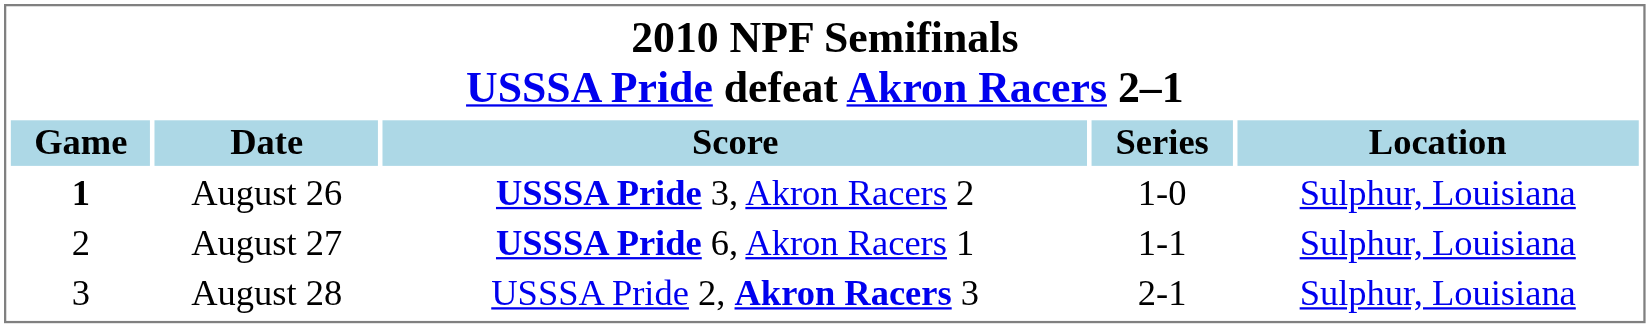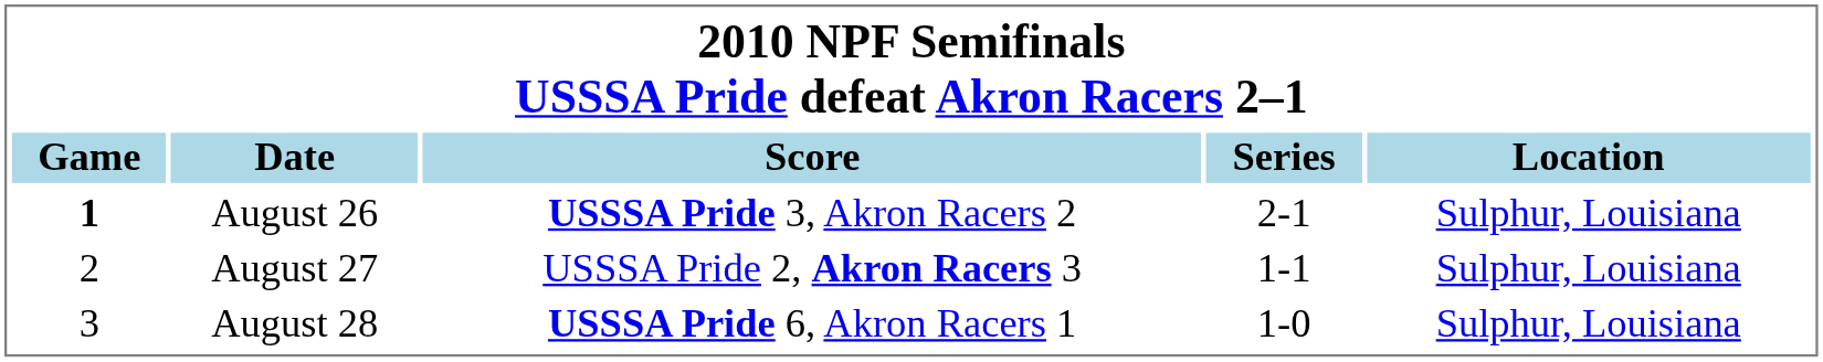August 26 | Series: 1-0 -> 2-1
August 27 | Score: USSSA Pride 6, Akron Racers 1 -> USSSA Pride 2, Akron Racers 3
August 28 | Score: USSSA Pride 2, Akron Racers 3 -> USSSA Pride 6, Akron Racers 1
August 28 | Series: 2-1 -> 1-0
